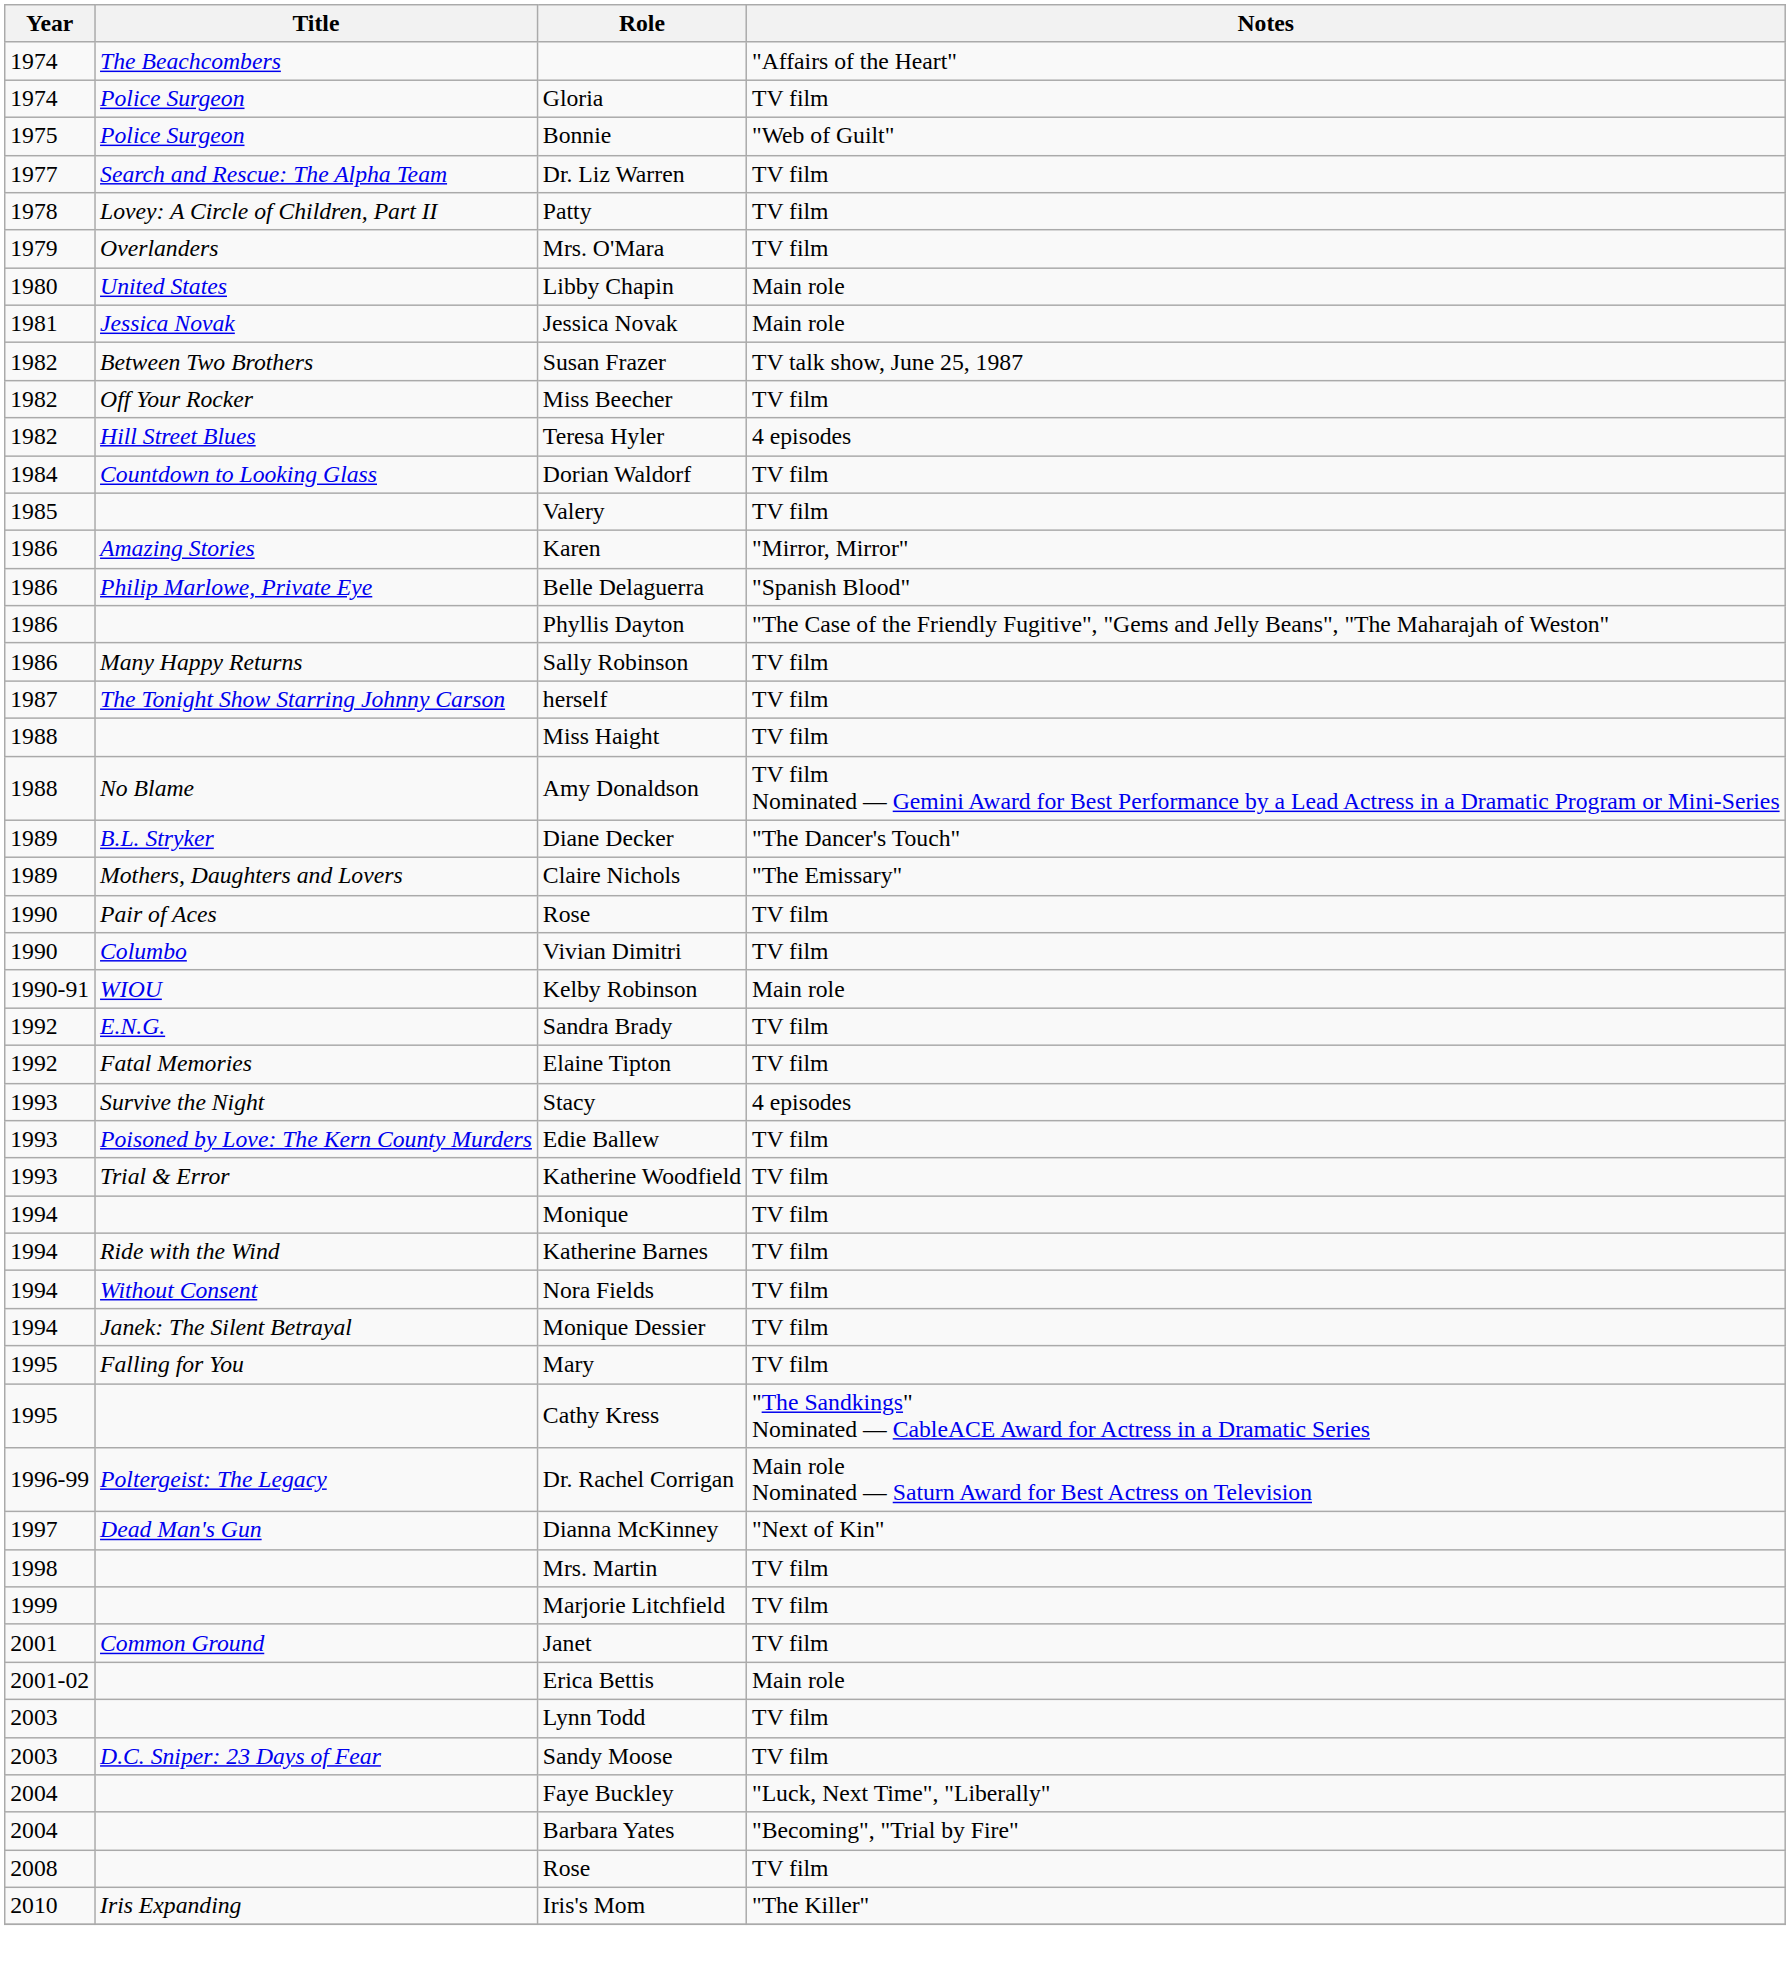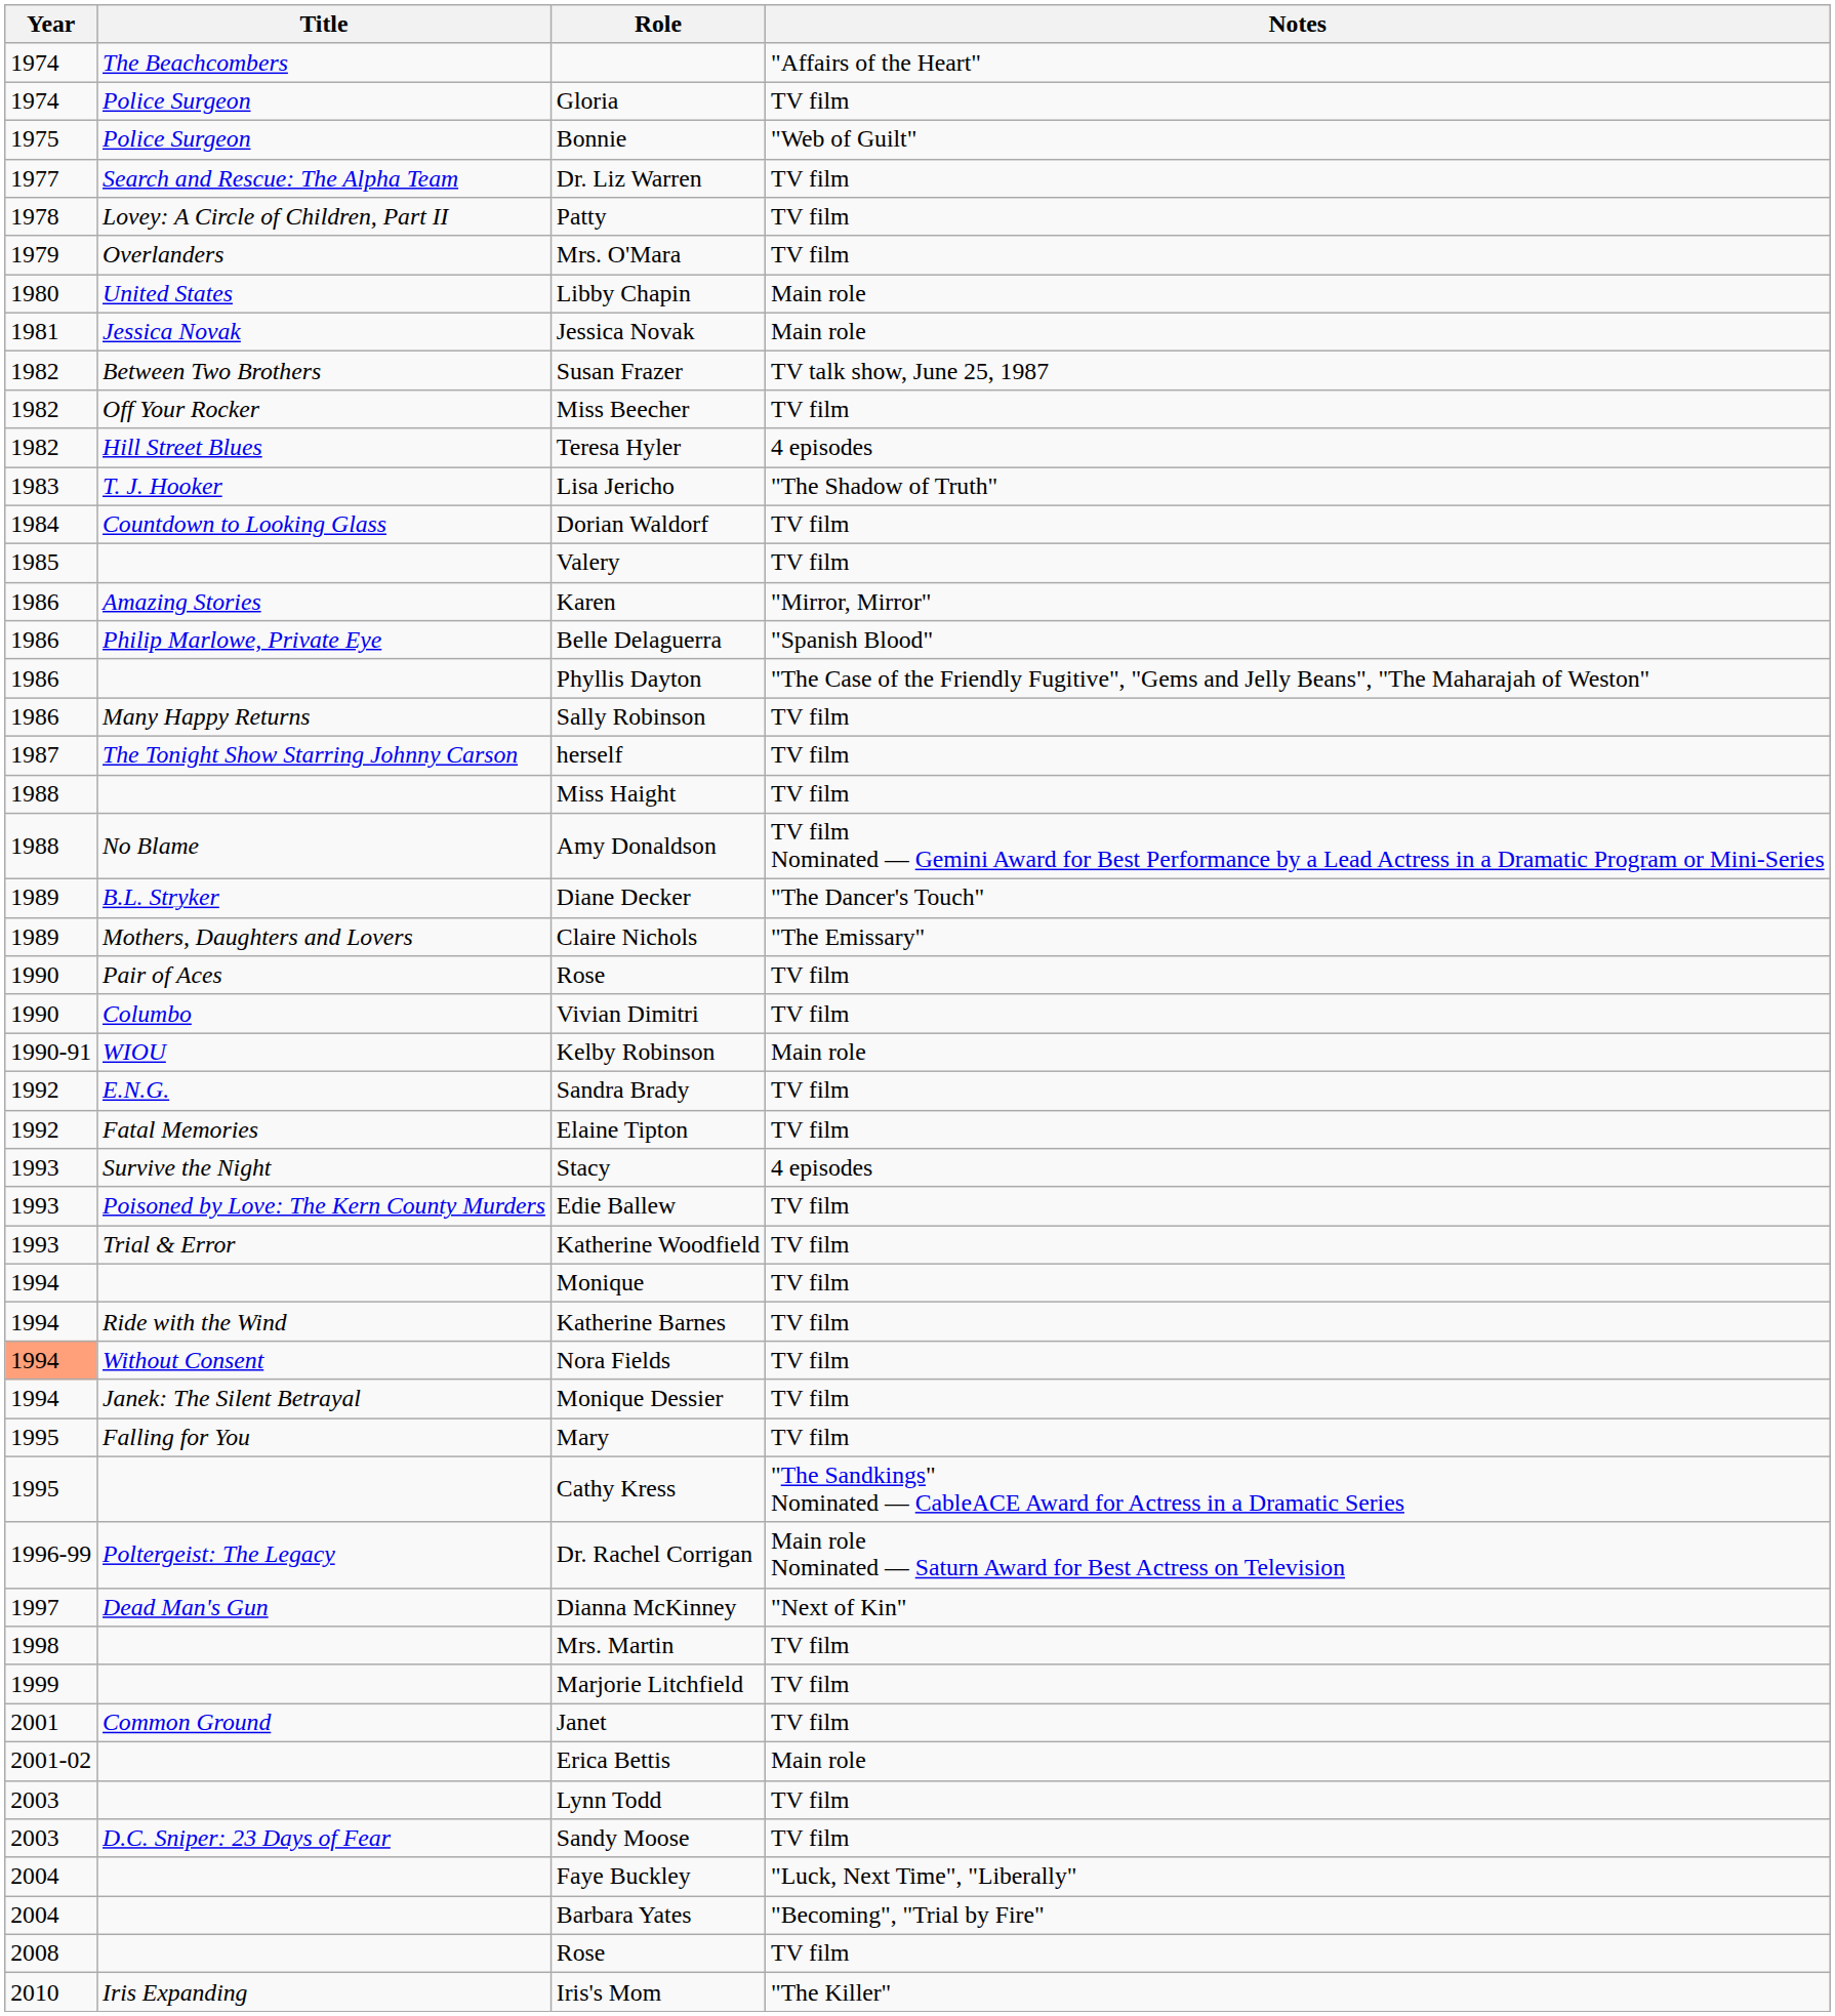+ row: 1983 | T. J. Hooker | Lisa Jericho | "The Shadow of Truth"
Nora Fields | Year: no background -> lightsalmon background
